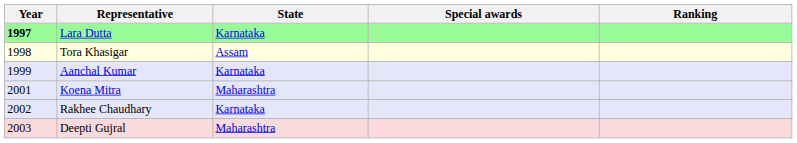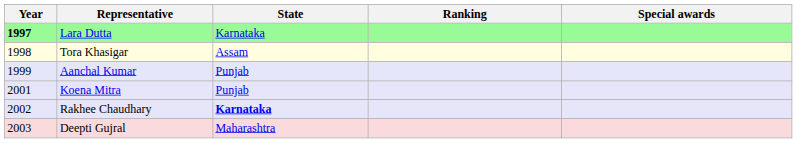columns swapped: Ranking <-> Special awards
Aanchal Kumar | State: Karnataka -> Punjab
Koena Mitra | State: Maharashtra -> Punjab
Rakhee Chaudhary | State: normal -> bold
